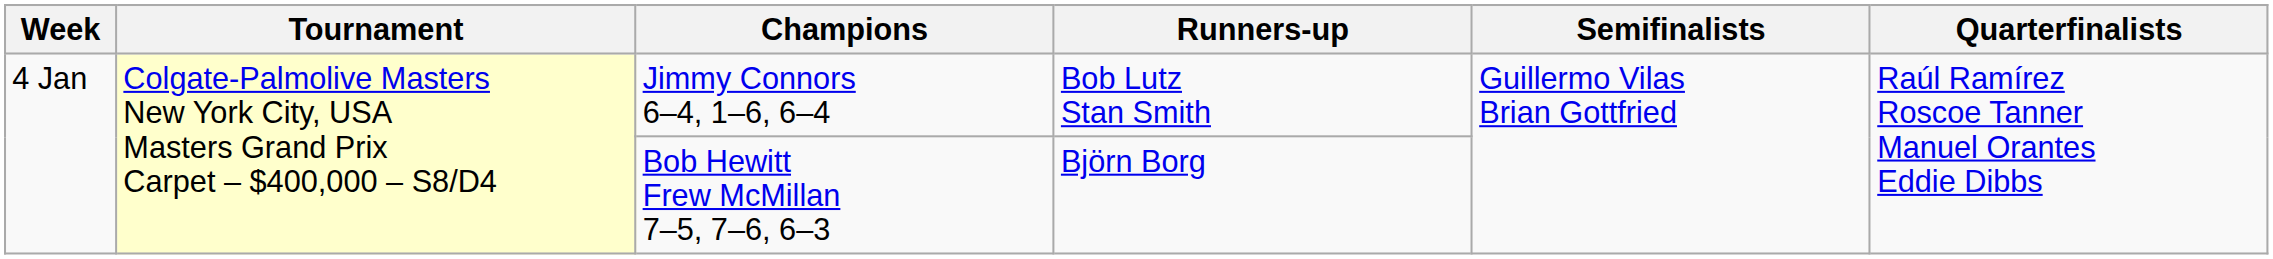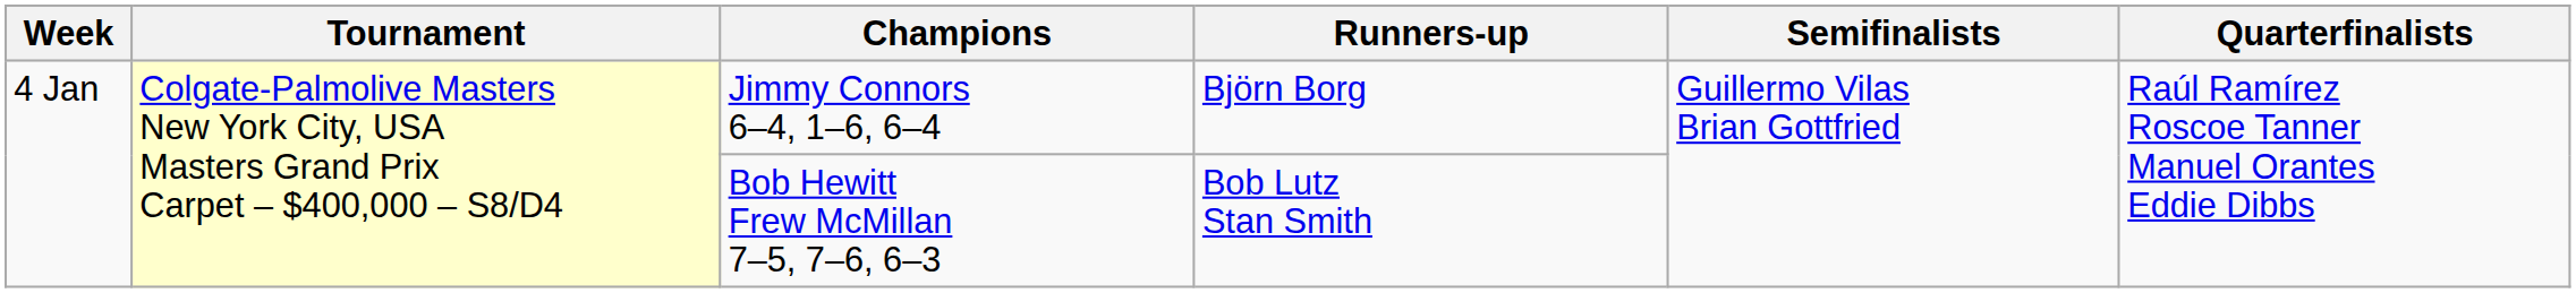Jimmy Connors 6–4, 1–6, 6–4 | Runners-up: Bob Lutz Stan Smith -> Björn Borg
Bob Hewitt Frew McMillan 7–5, 7–6, 6–3 | Runners-up: Björn Borg -> Bob Lutz Stan Smith
